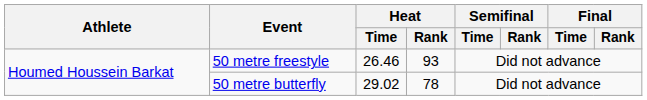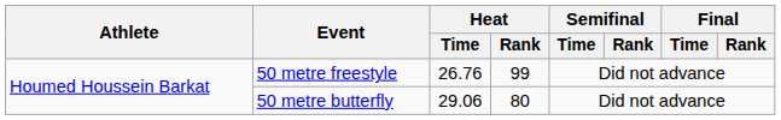50 metre freestyle | Heat / Time: 26.46 -> 26.76
50 metre freestyle | Heat / Rank: 93 -> 99
50 metre butterfly | Heat / Time: 29.02 -> 29.06
50 metre butterfly | Heat / Rank: 78 -> 80
